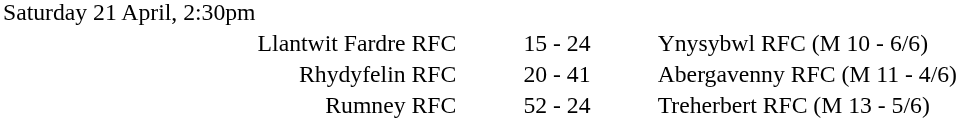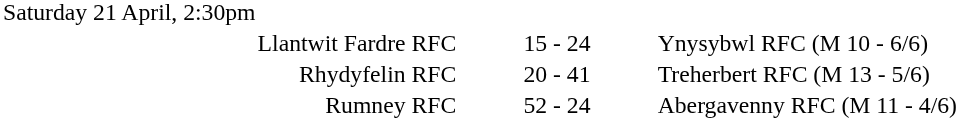Rhydyfelin RFC | column 3: Abergavenny RFC (M 11 - 4/6) -> Treherbert RFC (M 13 - 5/6)
Rumney RFC | column 3: Treherbert RFC (M 13 - 5/6) -> Abergavenny RFC (M 11 - 4/6)
